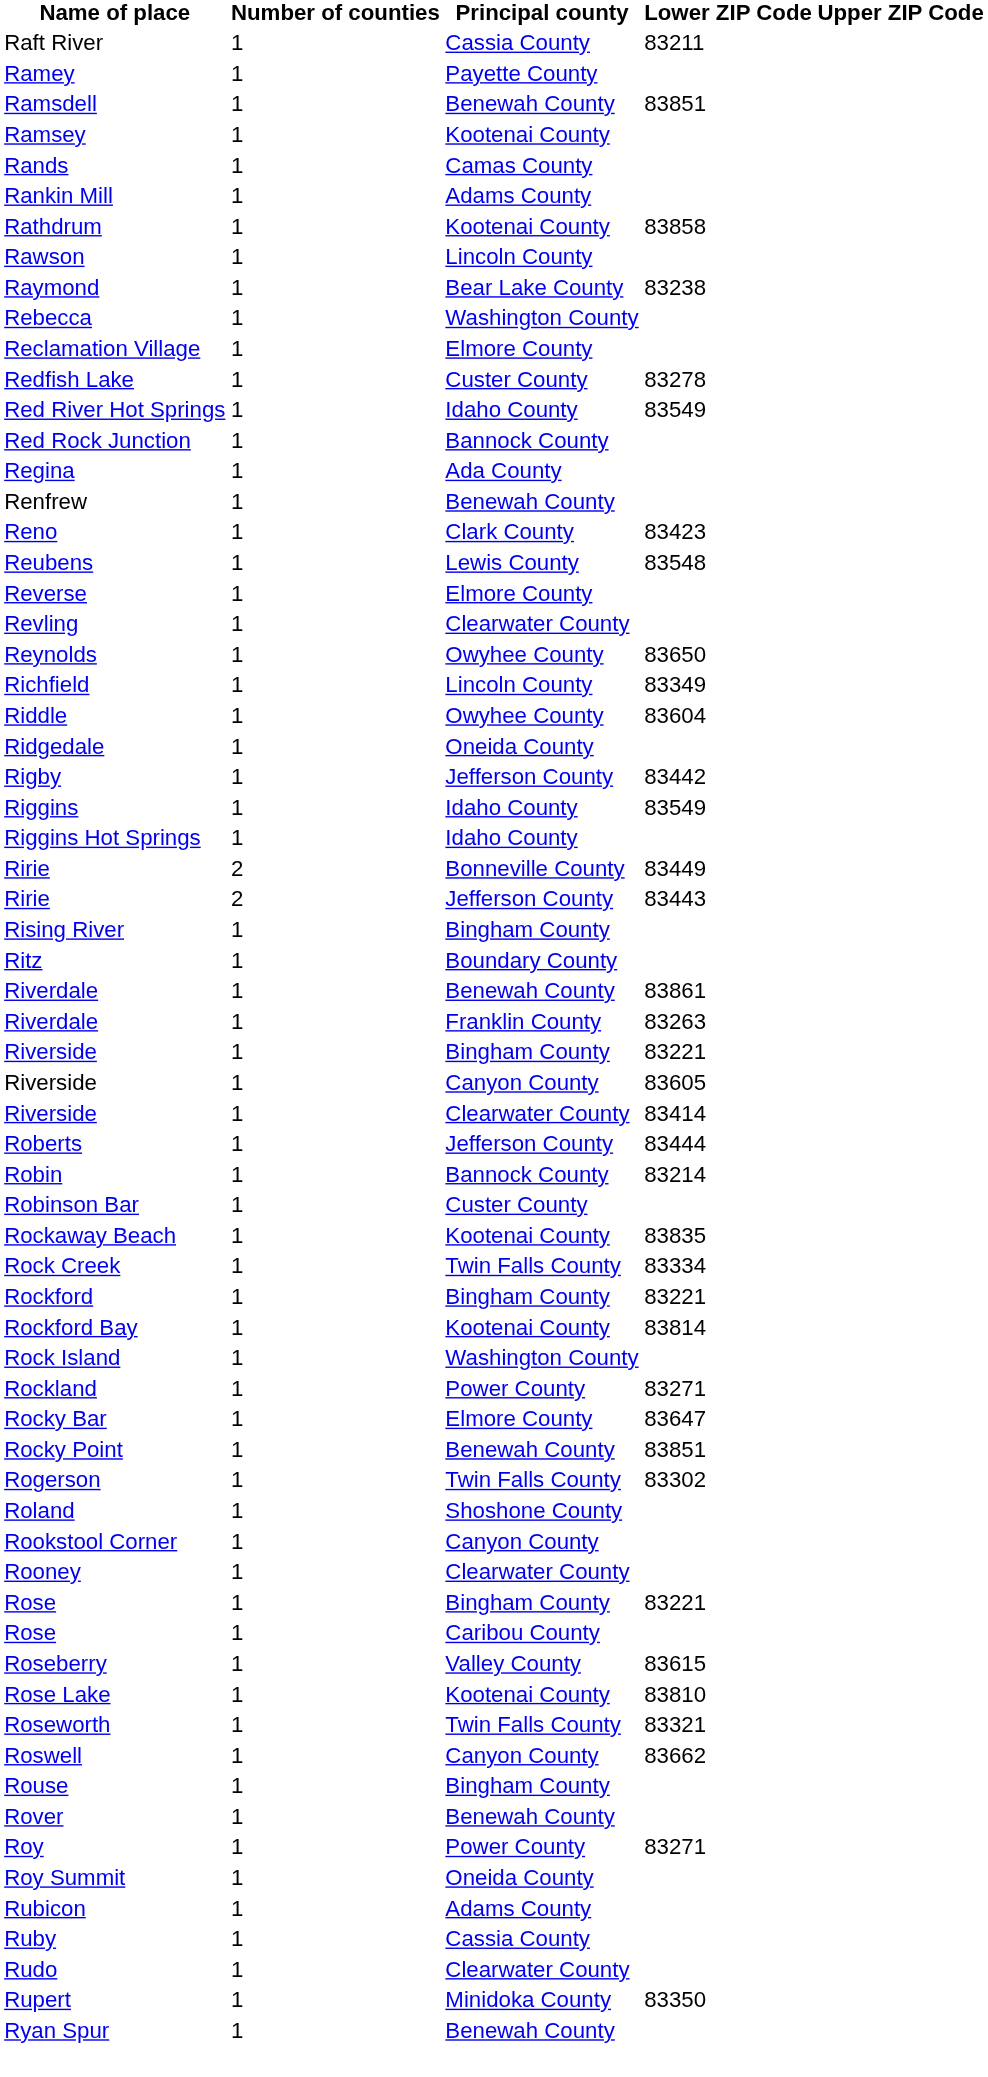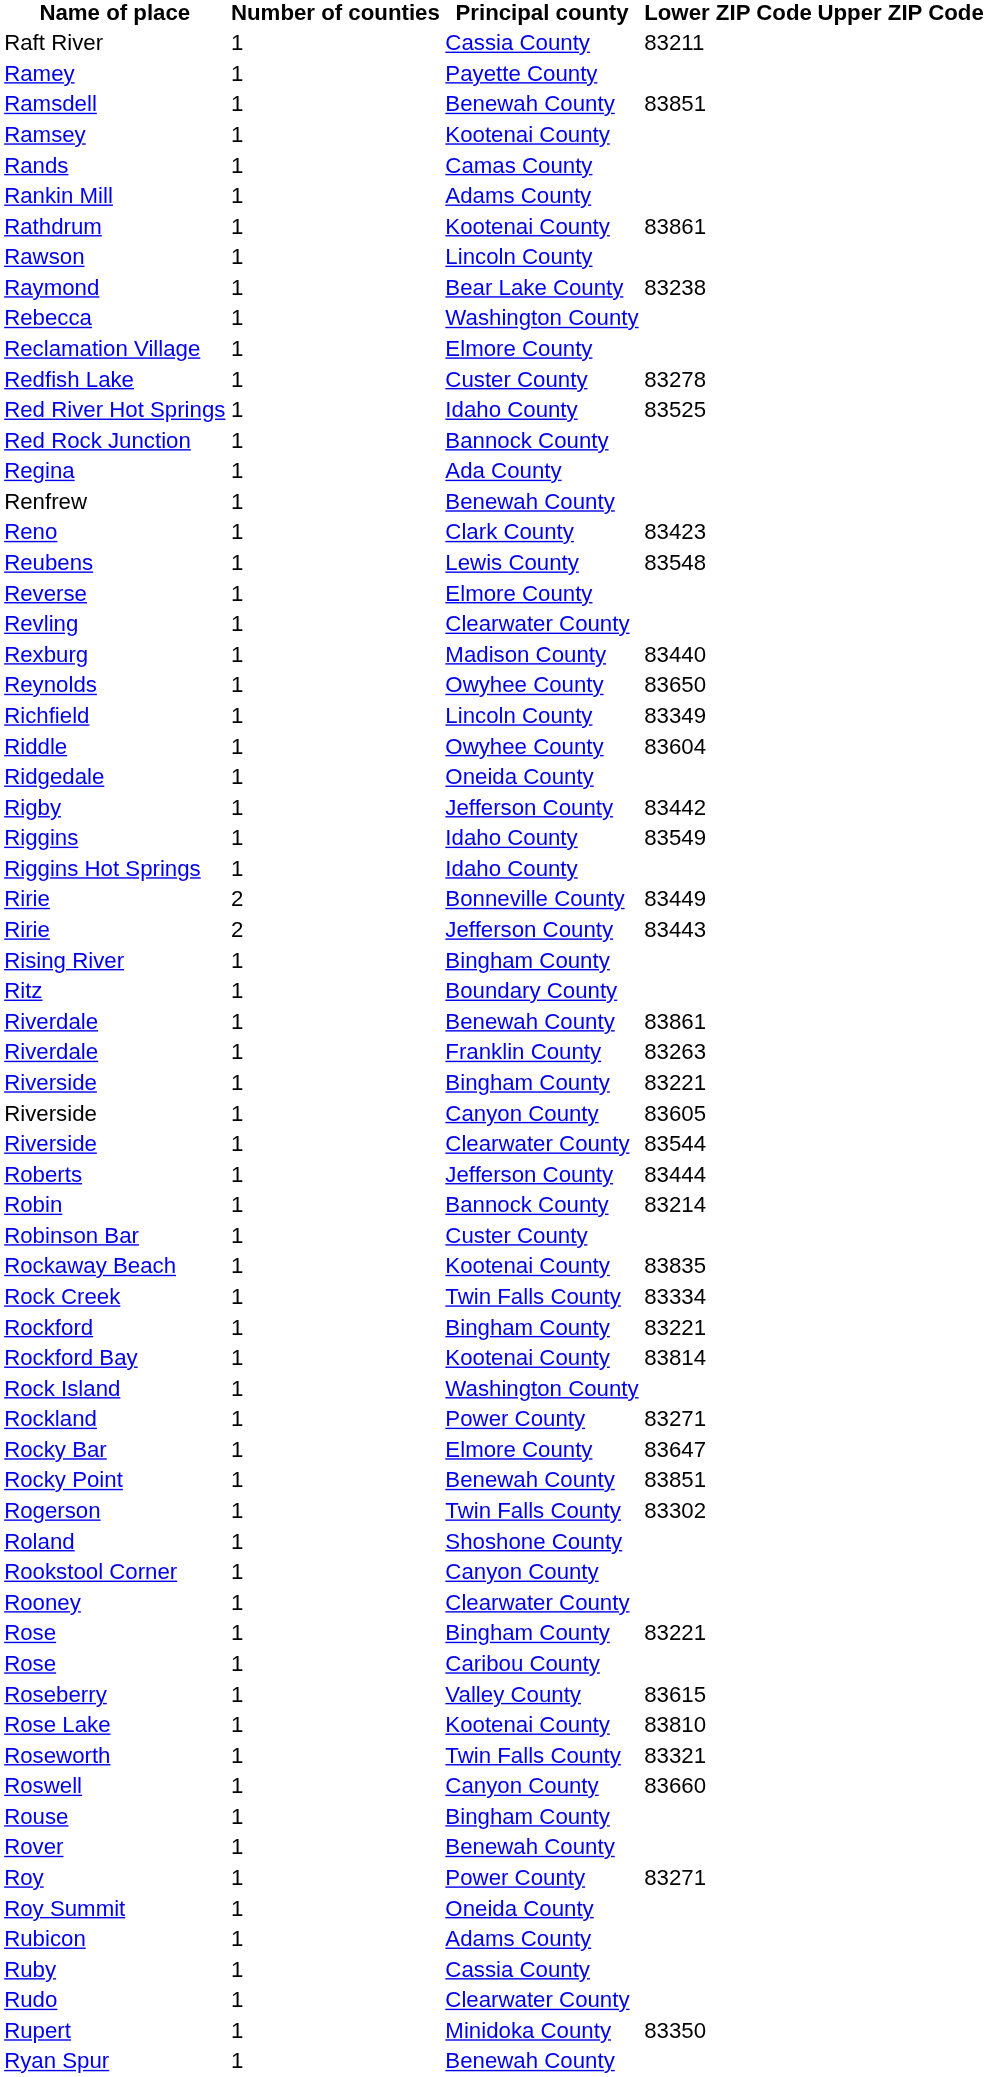Rathdrum | Lower ZIP Code: 83858 -> 83861
Red River Hot Springs | Lower ZIP Code: 83549 -> 83525
+ row: Rexburg | 1 | Madison County | 83440
Riverside / Clearwater County | Lower ZIP Code: 83414 -> 83544
Roswell | Lower ZIP Code: 83662 -> 83660
